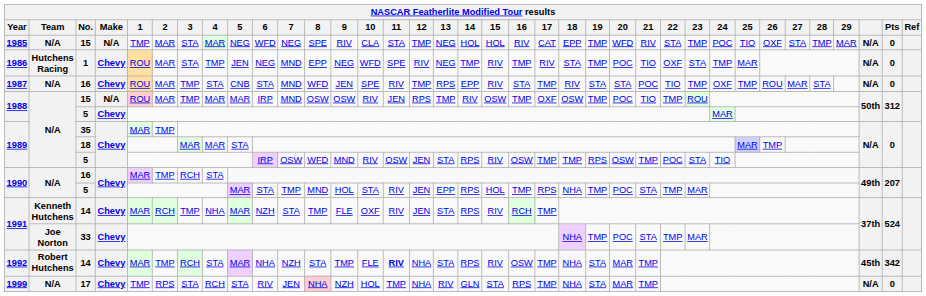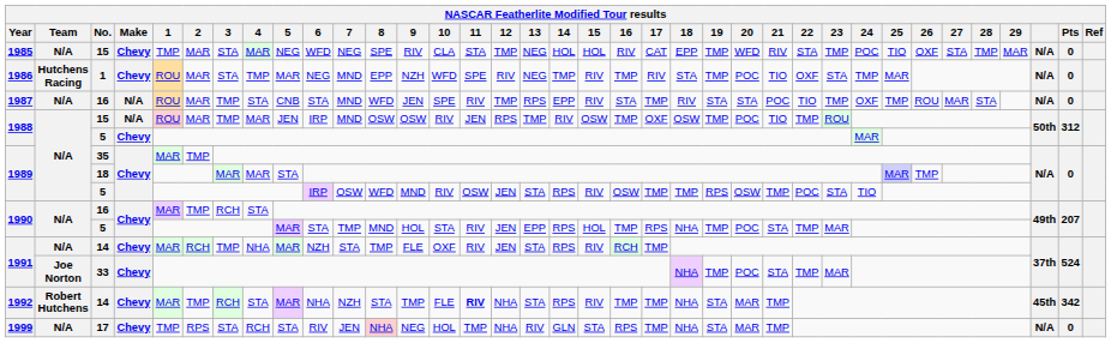1985 | Make: N/A -> Chevy
1986 | 5: JEN -> MAR
1986 | 9: NEG -> NZH
1987 | Make: Chevy -> N/A
1988 / 15 | 5: MAR -> JEN
1991 / 14 | Team: Kenneth Hutchens -> N/A
1992 | 16: OSW -> TMP
1999 | 9: NZH -> NEG
